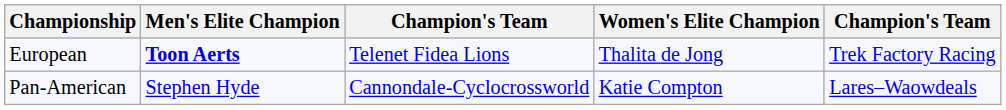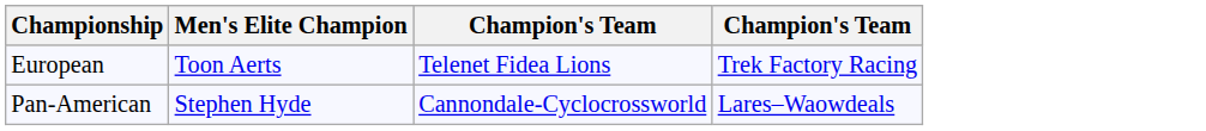- column: Women's Elite Champion | Thalita de Jong | Katie Compton
European | Men's Elite Champion: bold -> normal
